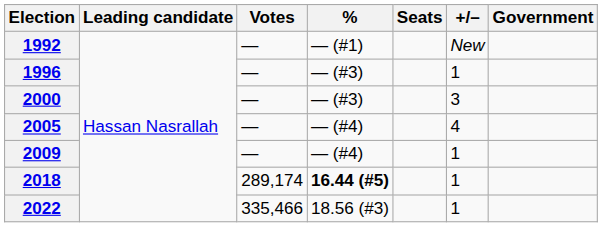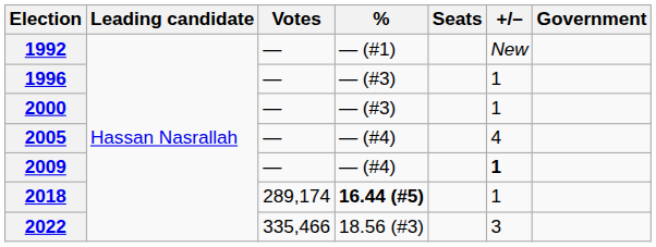2000 | +/–: 3 -> 1
2009 | +/–: normal -> bold
2022 | +/–: 1 -> 3
